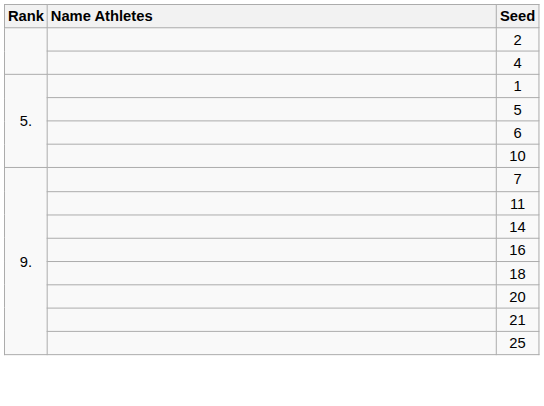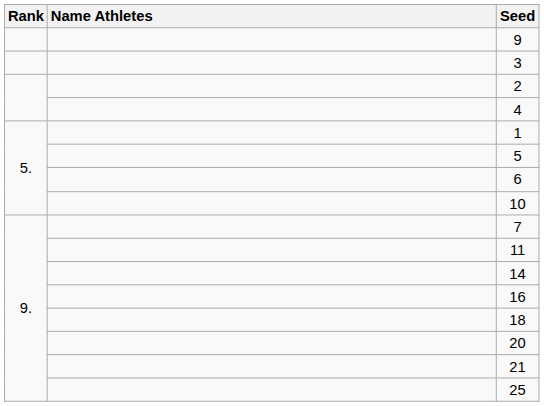+ row: 9
+ row: 3
